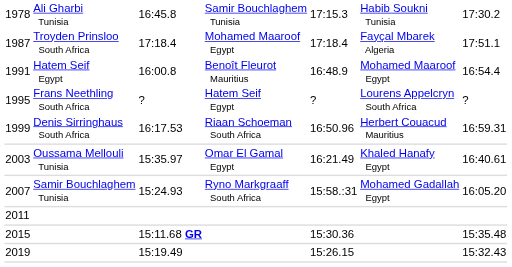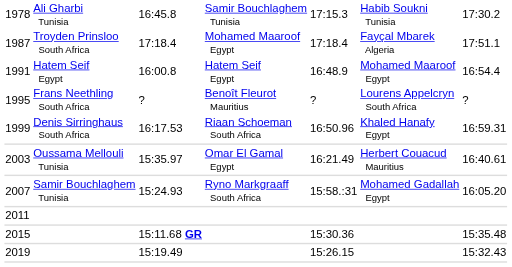1991 | column 4: Benoît Fleurot Mauritius -> Hatem Seif Egypt
1995 | column 4: Hatem Seif Egypt -> Benoît Fleurot Mauritius
1999 | column 6: Herbert Couacud Mauritius -> Khaled Hanafy Egypt
2003 | column 6: Khaled Hanafy Egypt -> Herbert Couacud Mauritius
